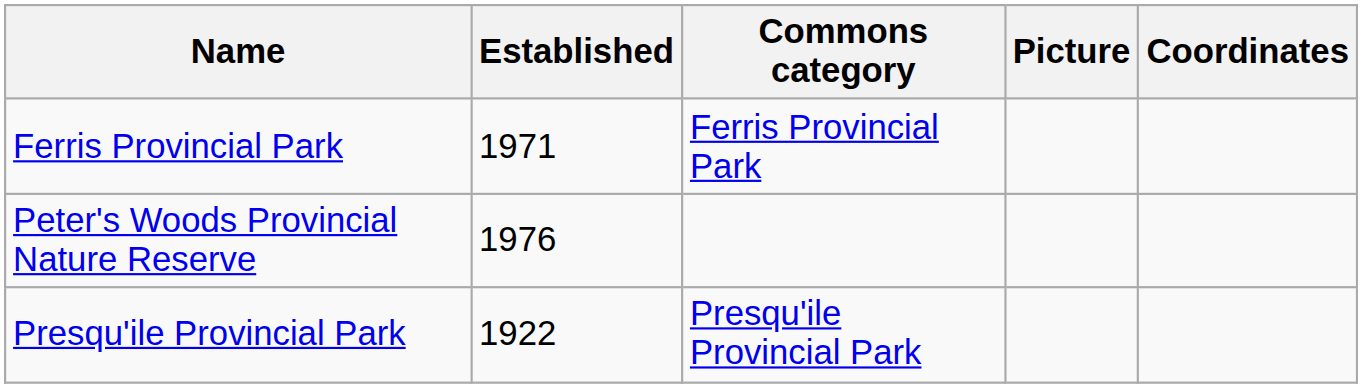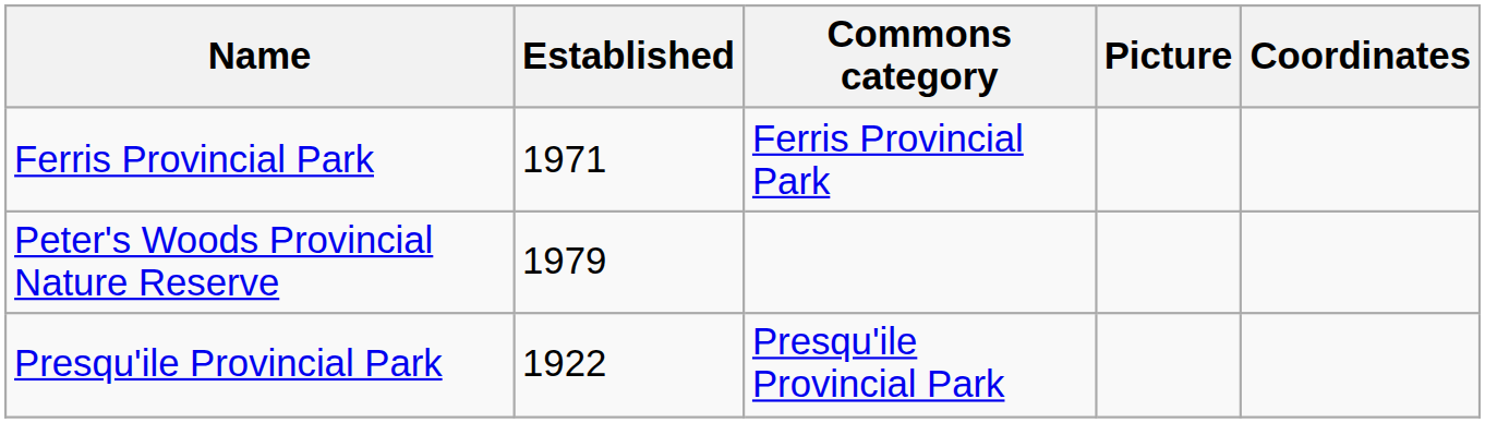Peter's Woods Provincial Nature Reserve | Established: 1976 -> 1979
